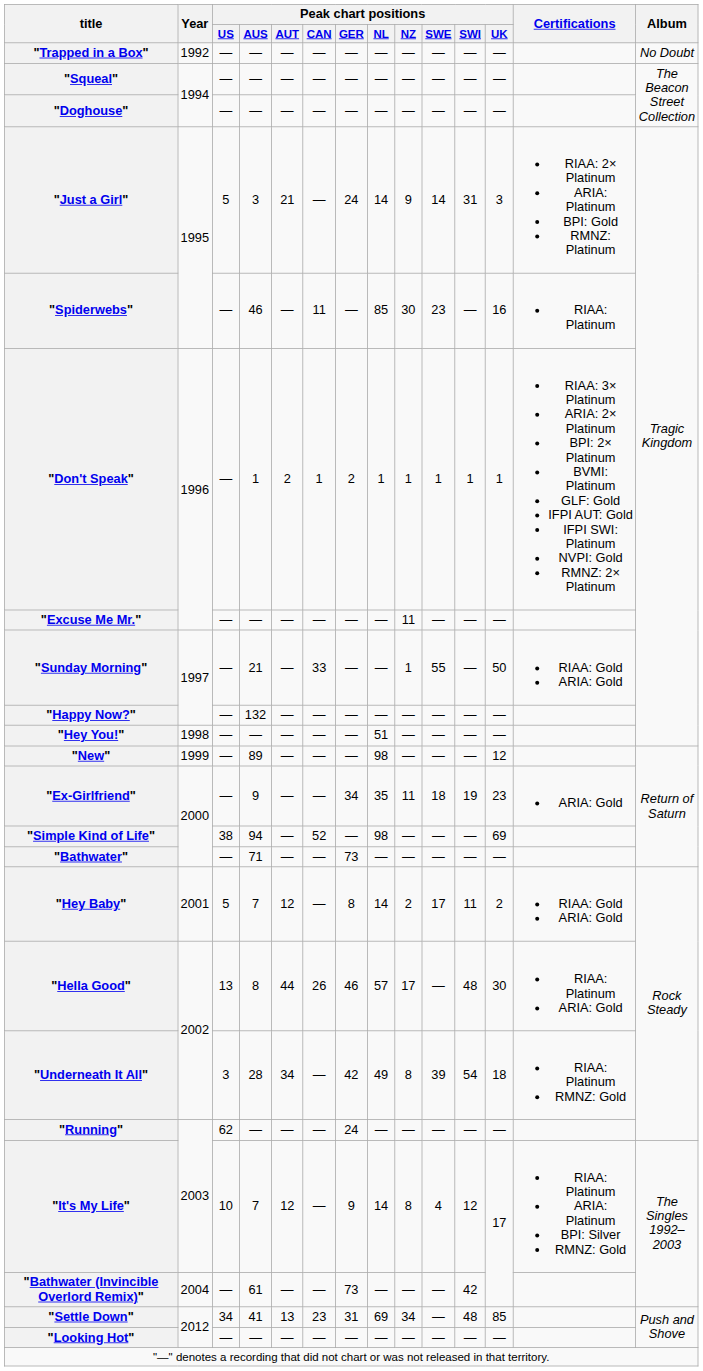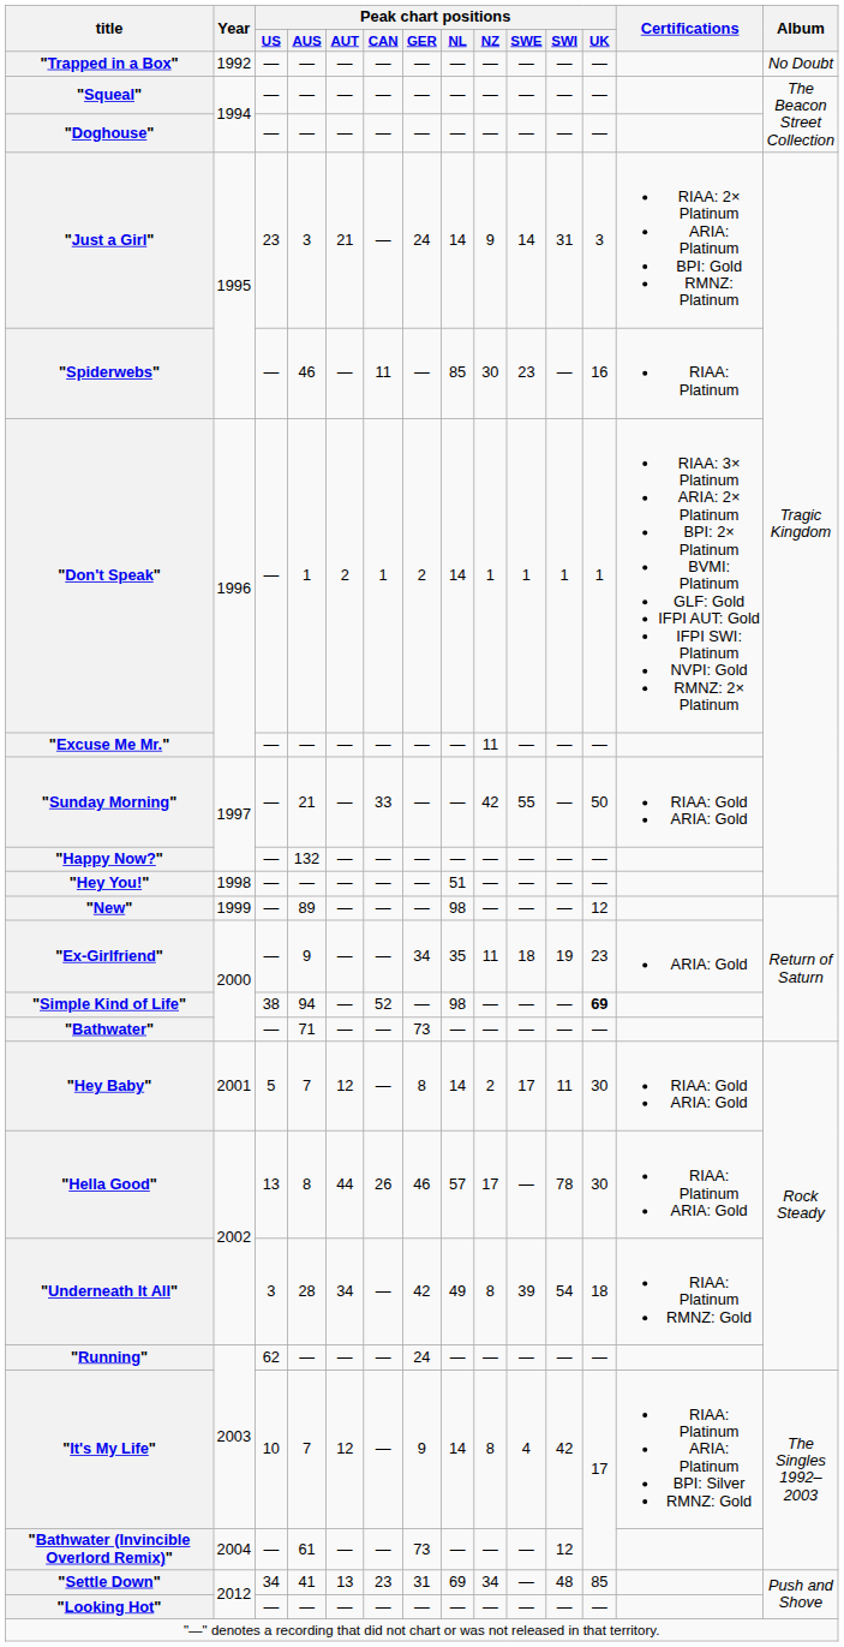"Just a Girl" | Peak chart positions / US: 5 -> 23
"Don't Speak" | Peak chart positions / NL: 1 -> 14
"Sunday Morning" | Peak chart positions / NZ: 1 -> 42
"Simple Kind of Life" | Peak chart positions / UK: normal -> bold
"Hey Baby" | Peak chart positions / UK: 2 -> 30
"Hella Good" | Peak chart positions / SWI: 48 -> 78
"It's My Life" | Peak chart positions / SWI: 12 -> 42
"Bathwater (Invincible Overlord Remix)" | Peak chart positions / SWI: 42 -> 12
